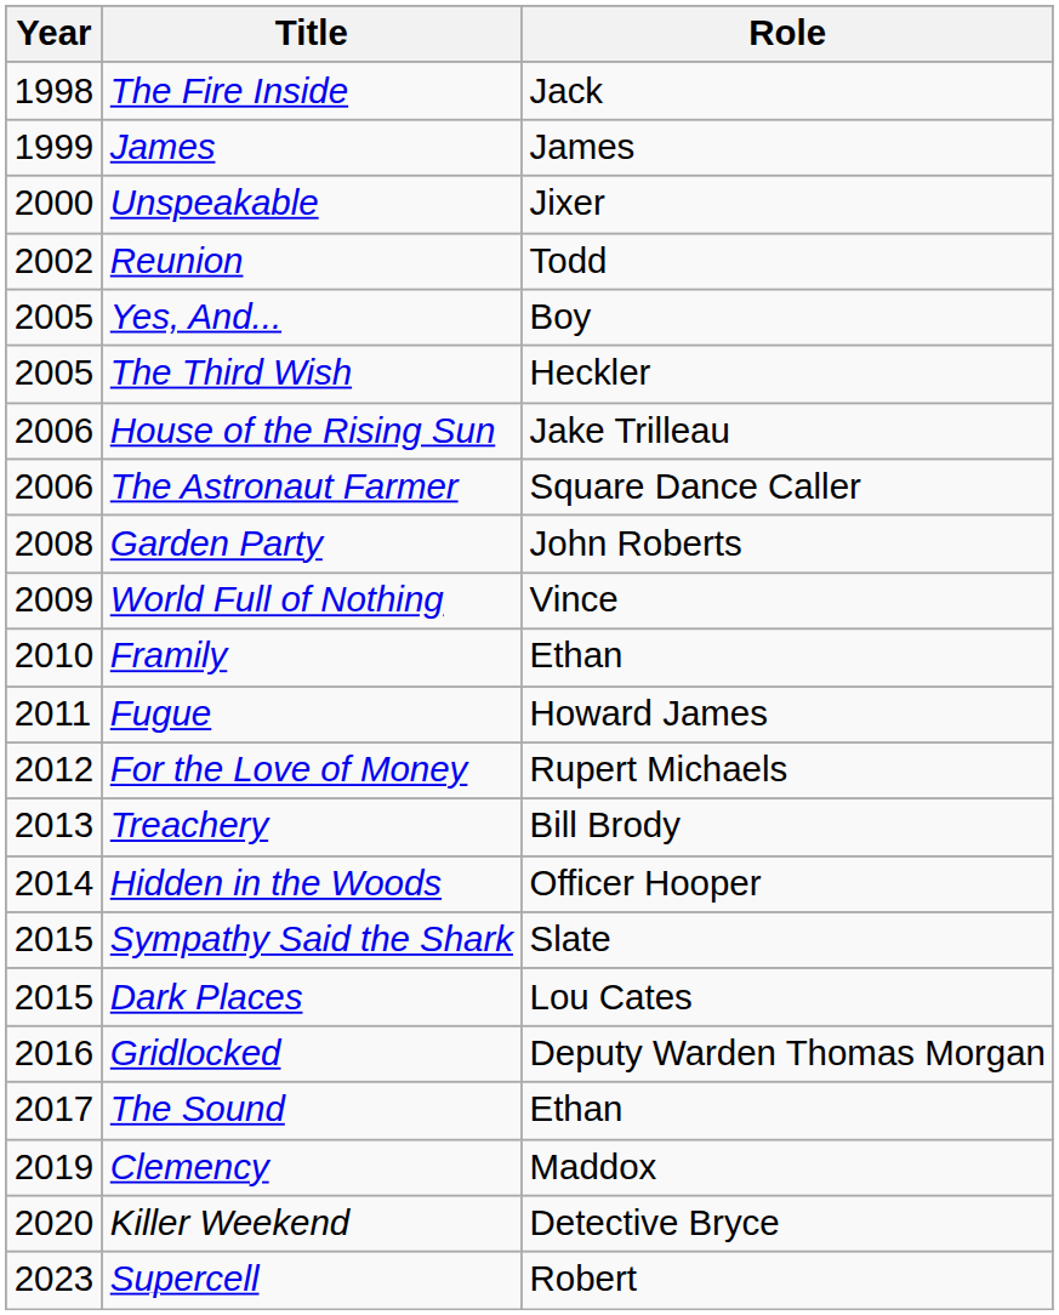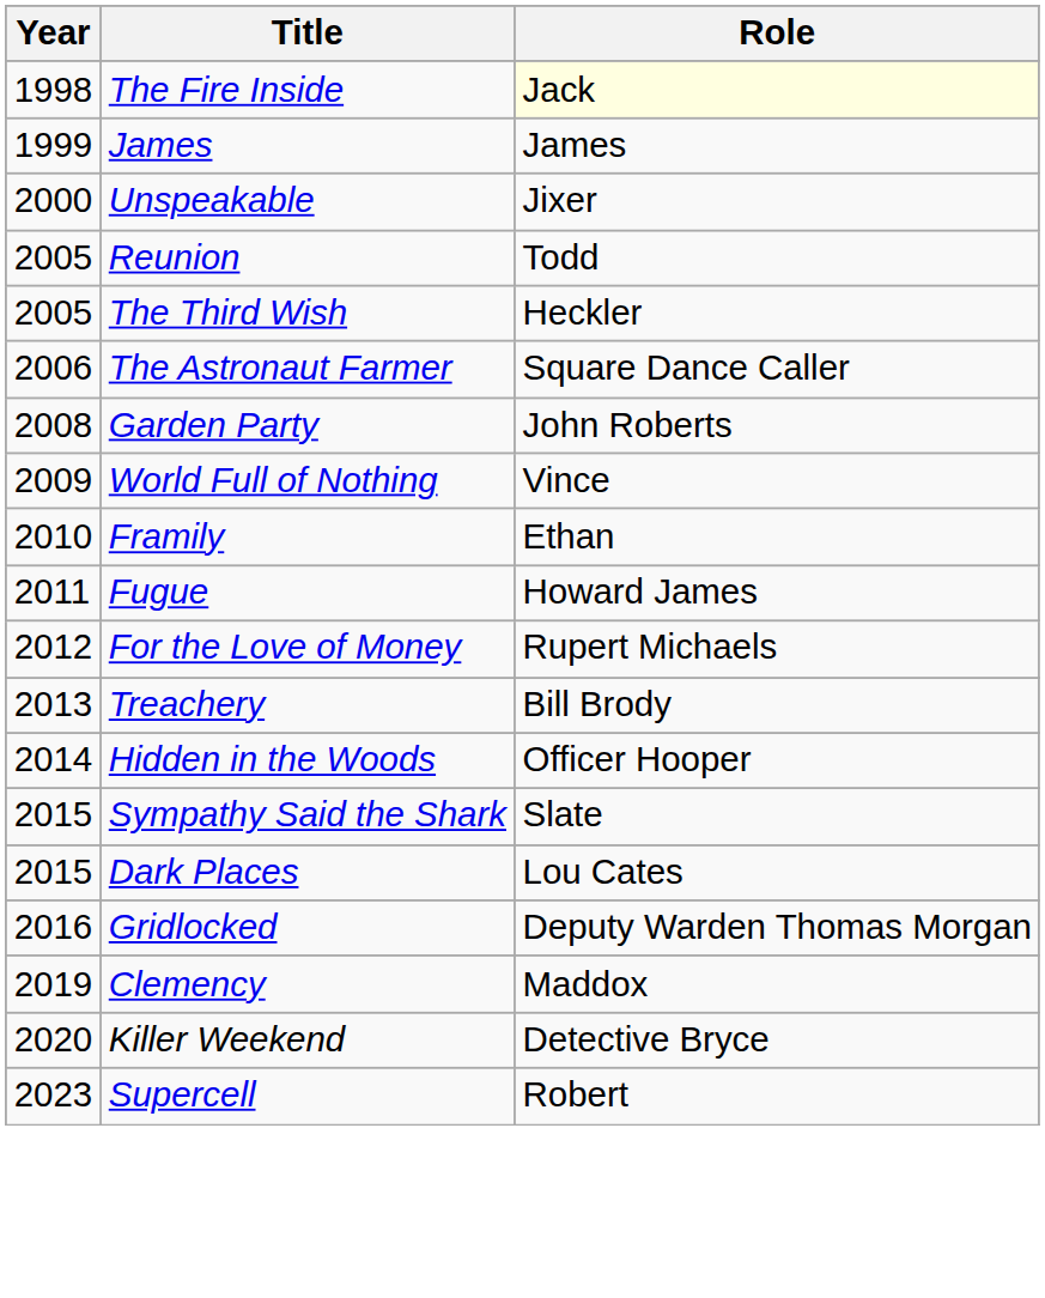The Fire Inside | Role: no background -> lightyellow background
Reunion | Year: 2002 -> 2005
- row: 2005 | Yes, And... | Boy
- row: 2006 | House of the Rising Sun | Jake Trilleau
- row: 2017 | The Sound | Ethan
